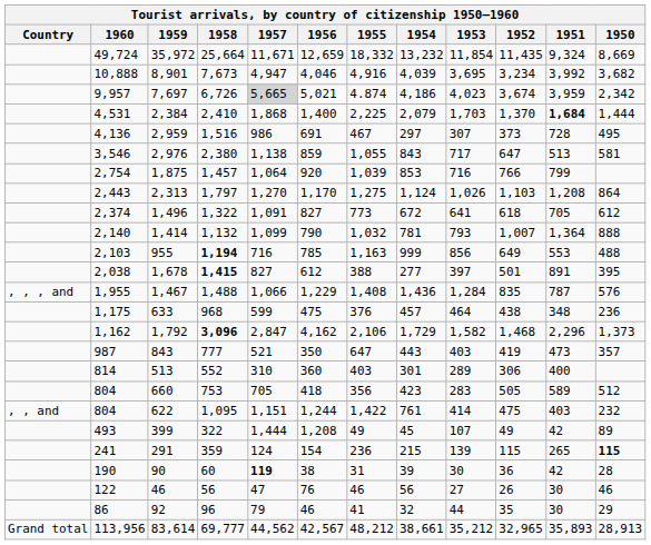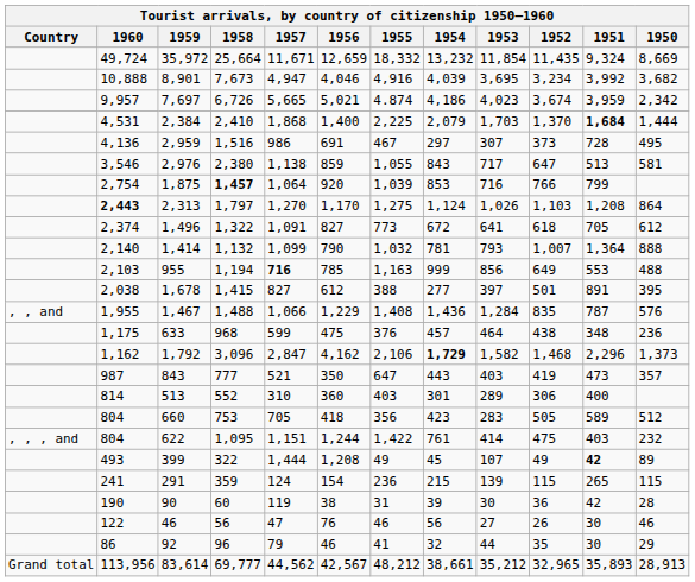7,697 | 1957: lightgrey background -> no background
1,875 | 1958: normal -> bold
2,313 | 1960: normal -> bold
955 | 1958: bold -> normal
955 | 1957: normal -> bold
1,678 | 1958: bold -> normal
1,467 | Country: , , , and -> , , and
1,792 | 1958: bold -> normal
1,792 | 1954: normal -> bold
622 | Country: , , and -> , , , and
399 | 1951: normal -> bold
291 | 1950: bold -> normal
90 | 1957: bold -> normal
